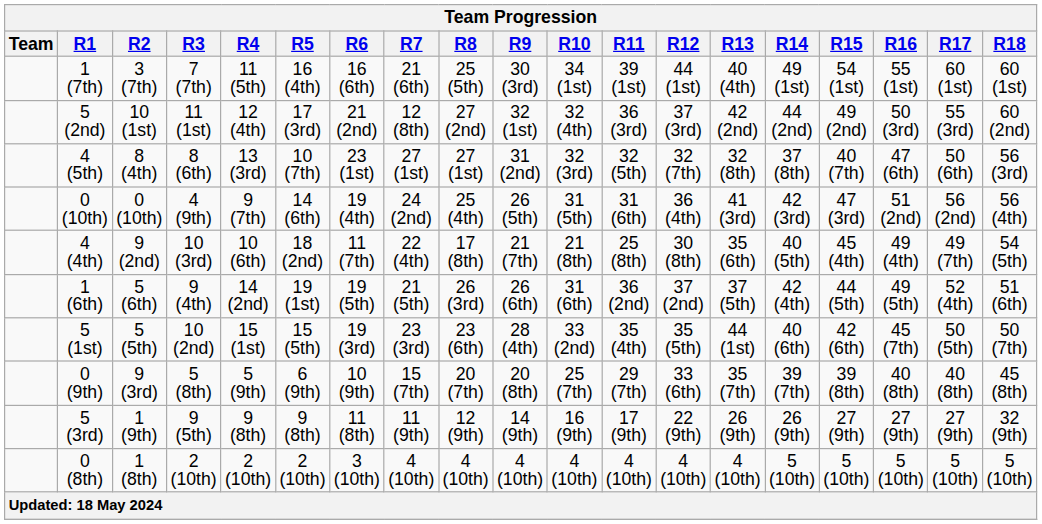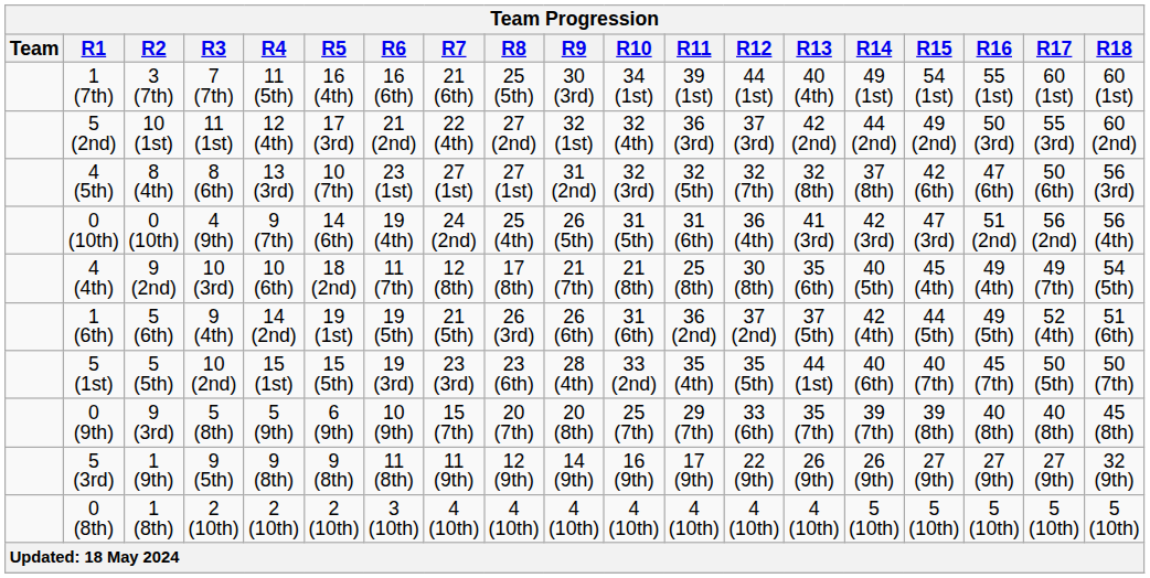5 (2nd) | R7: 12 (8th) -> 22 (4th)
4 (5th) | R15: 40 (7th) -> 42 (6th)
4 (4th) | R7: 22 (4th) -> 12 (8th)
5 (1st) | R15: 42 (6th) -> 40 (7th)
